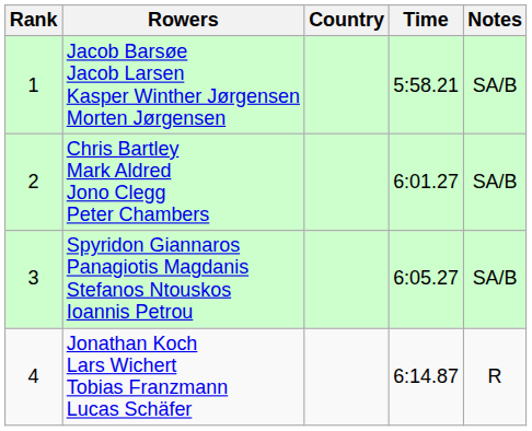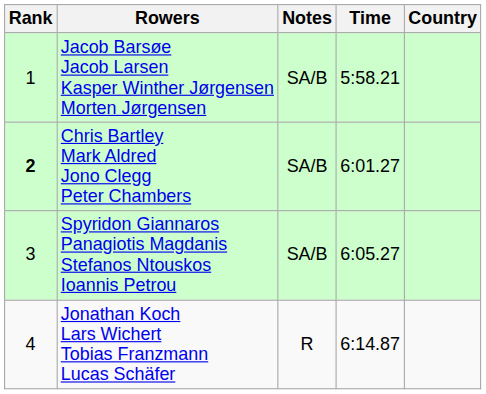columns swapped: Country <-> Notes
Chris Bartley Mark Aldred Jono Clegg Peter Chambers | Rank: normal -> bold
